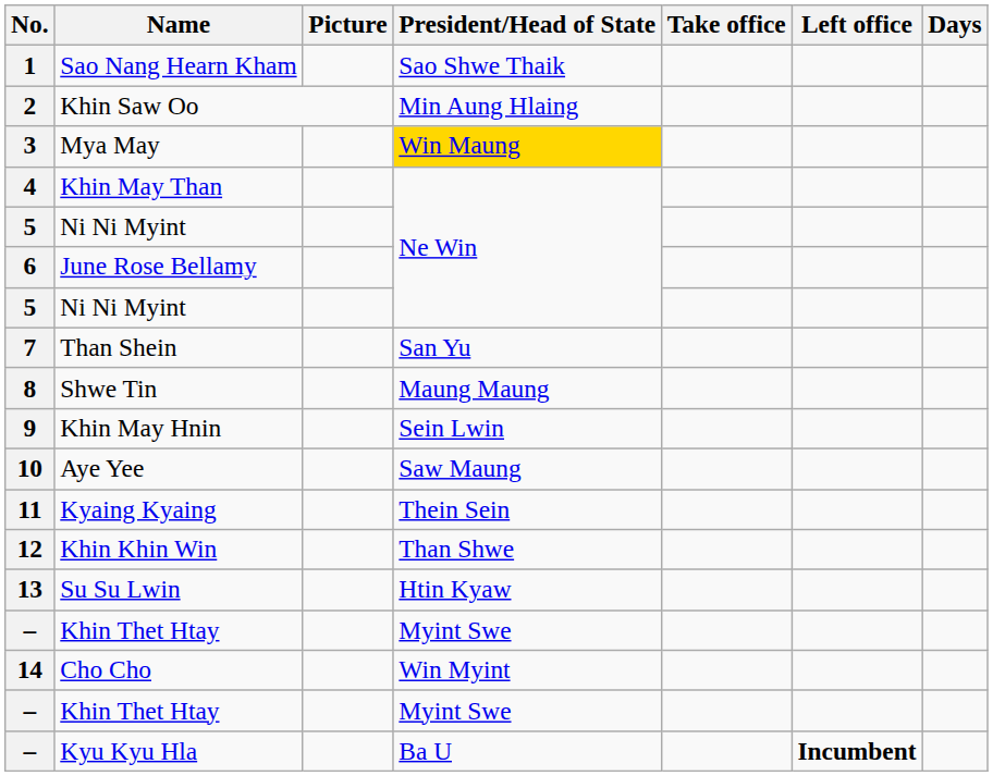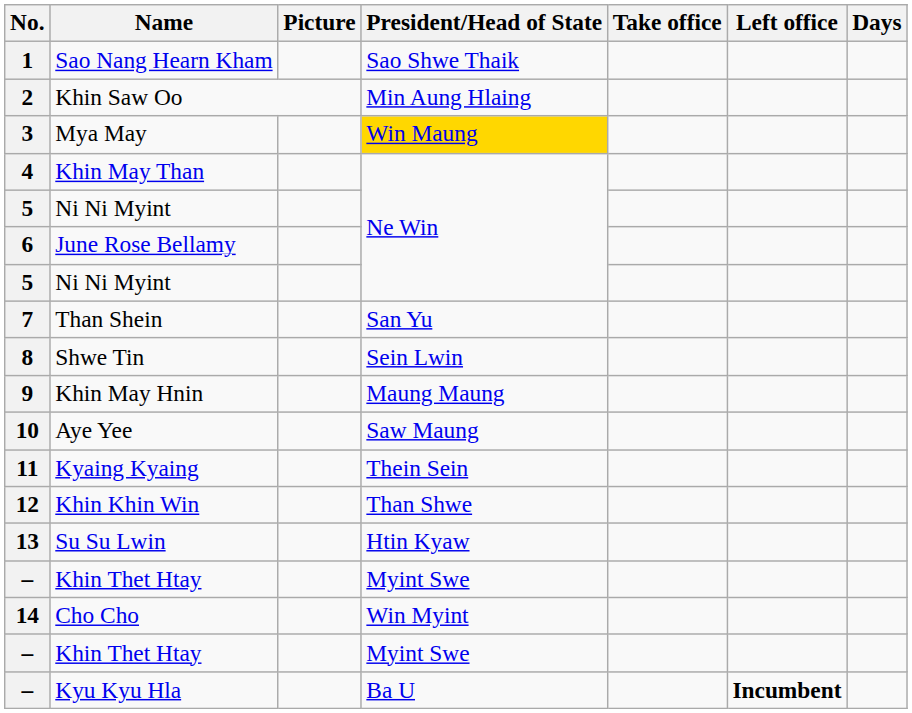Shwe Tin | President/Head of State: Maung Maung -> Sein Lwin
Khin May Hnin | President/Head of State: Sein Lwin -> Maung Maung
